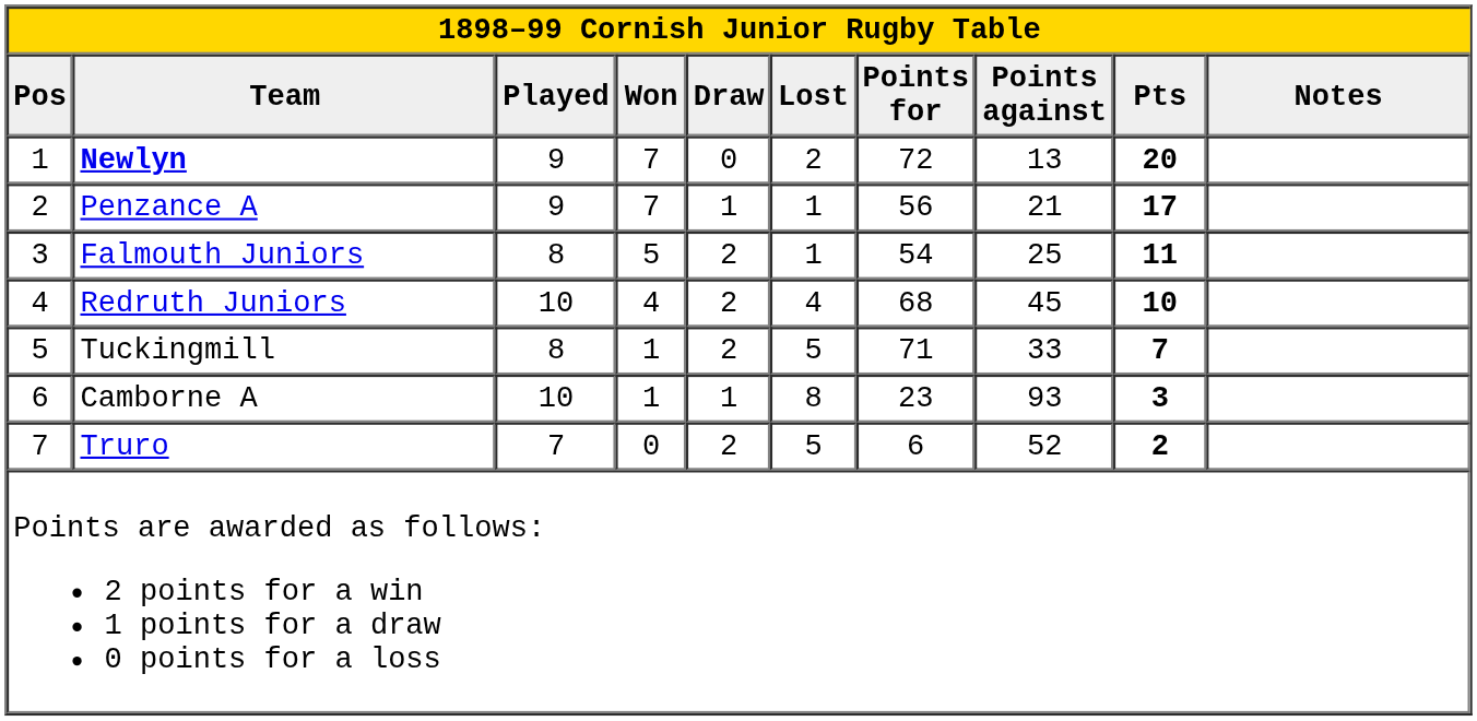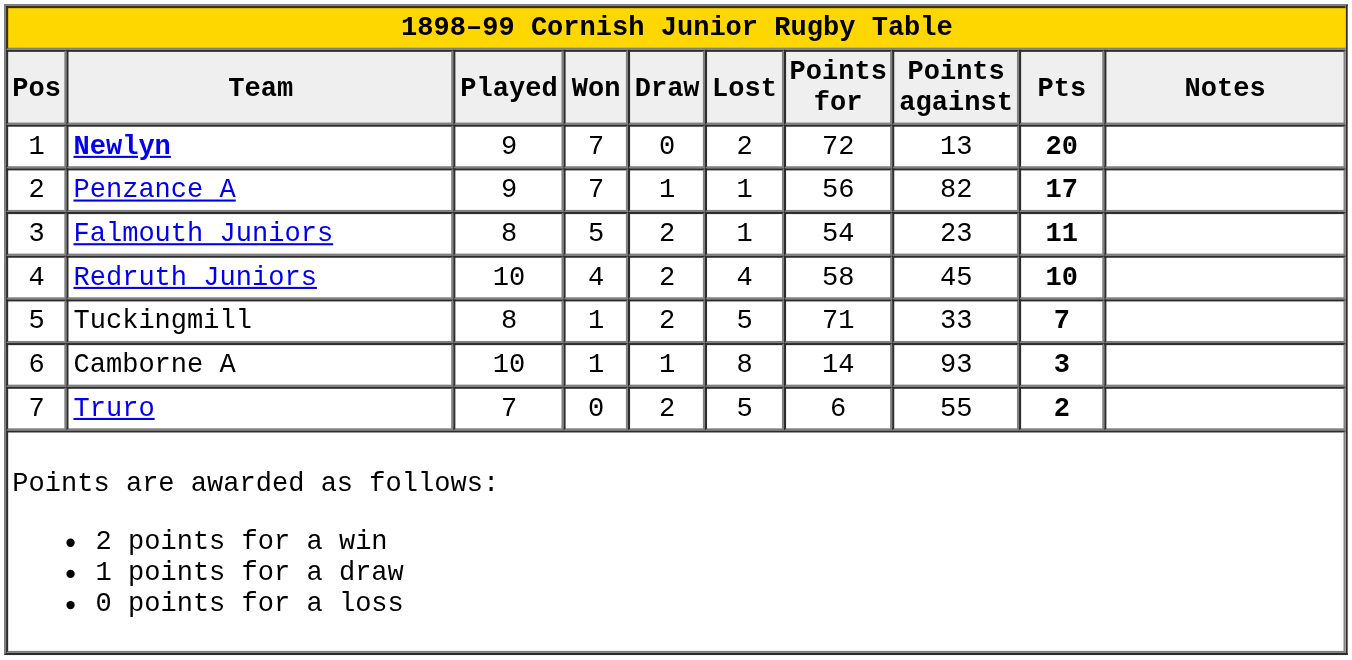Penzance A | Points against: 21 -> 82
Falmouth Juniors | Points against: 25 -> 23
Redruth Juniors | Points for: 68 -> 58
Camborne A | Points for: 23 -> 14
Truro | Points against: 52 -> 55
